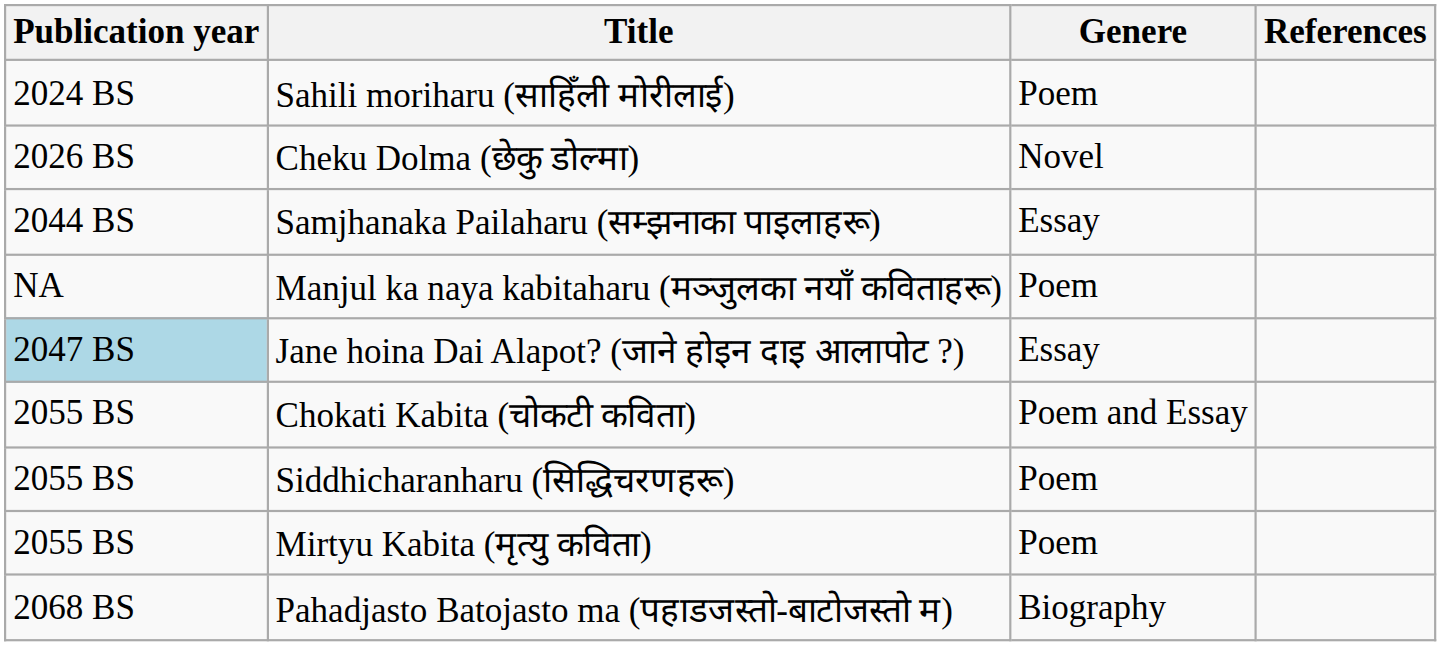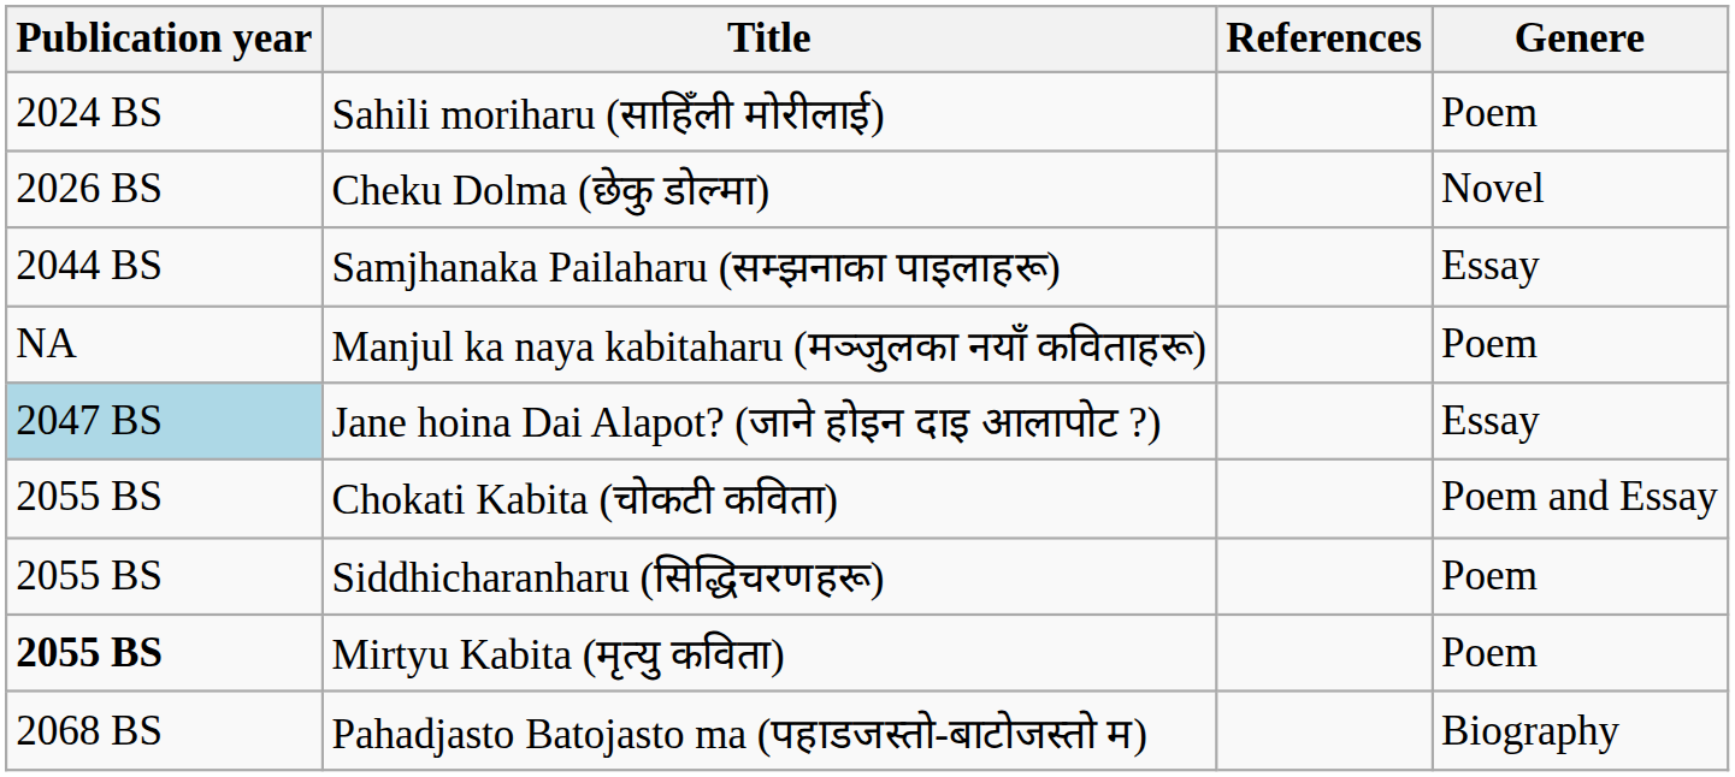columns swapped: Genere <-> References
Mirtyu Kabita (मृत्यु कविता) | Publication year: normal -> bold
